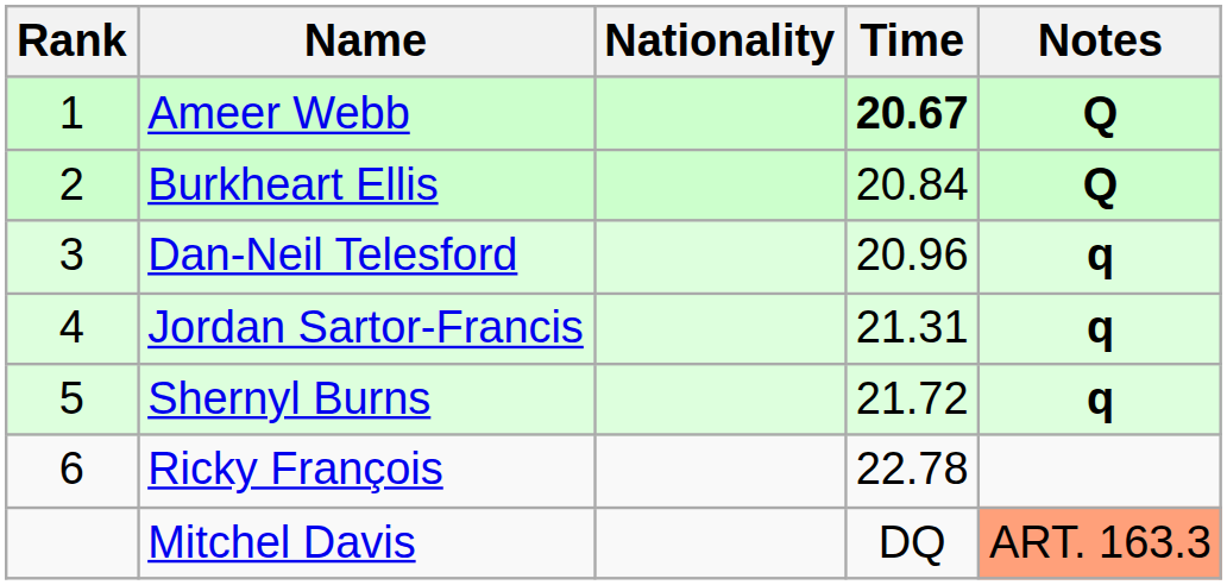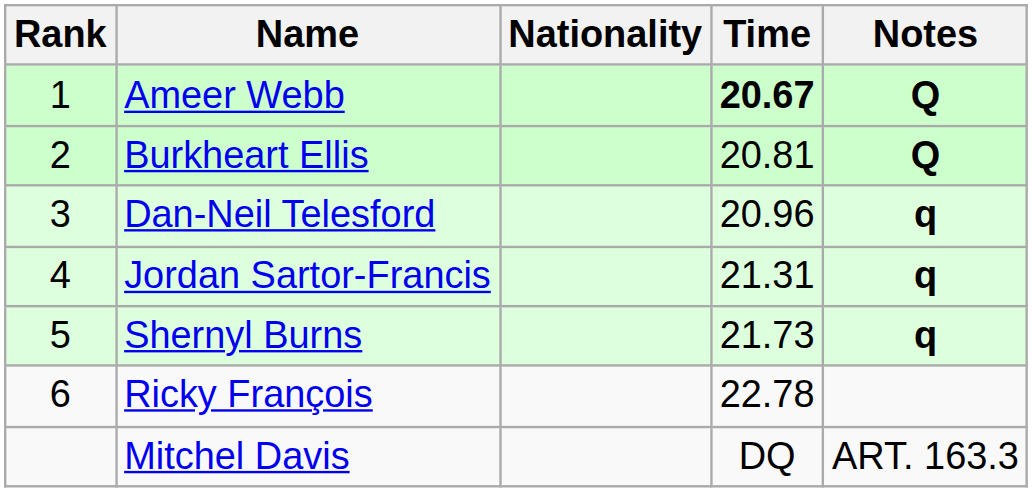Burkheart Ellis | Time: 20.84 -> 20.81
Shernyl Burns | Time: 21.72 -> 21.73
Mitchel Davis | Notes: lightsalmon background -> no background
